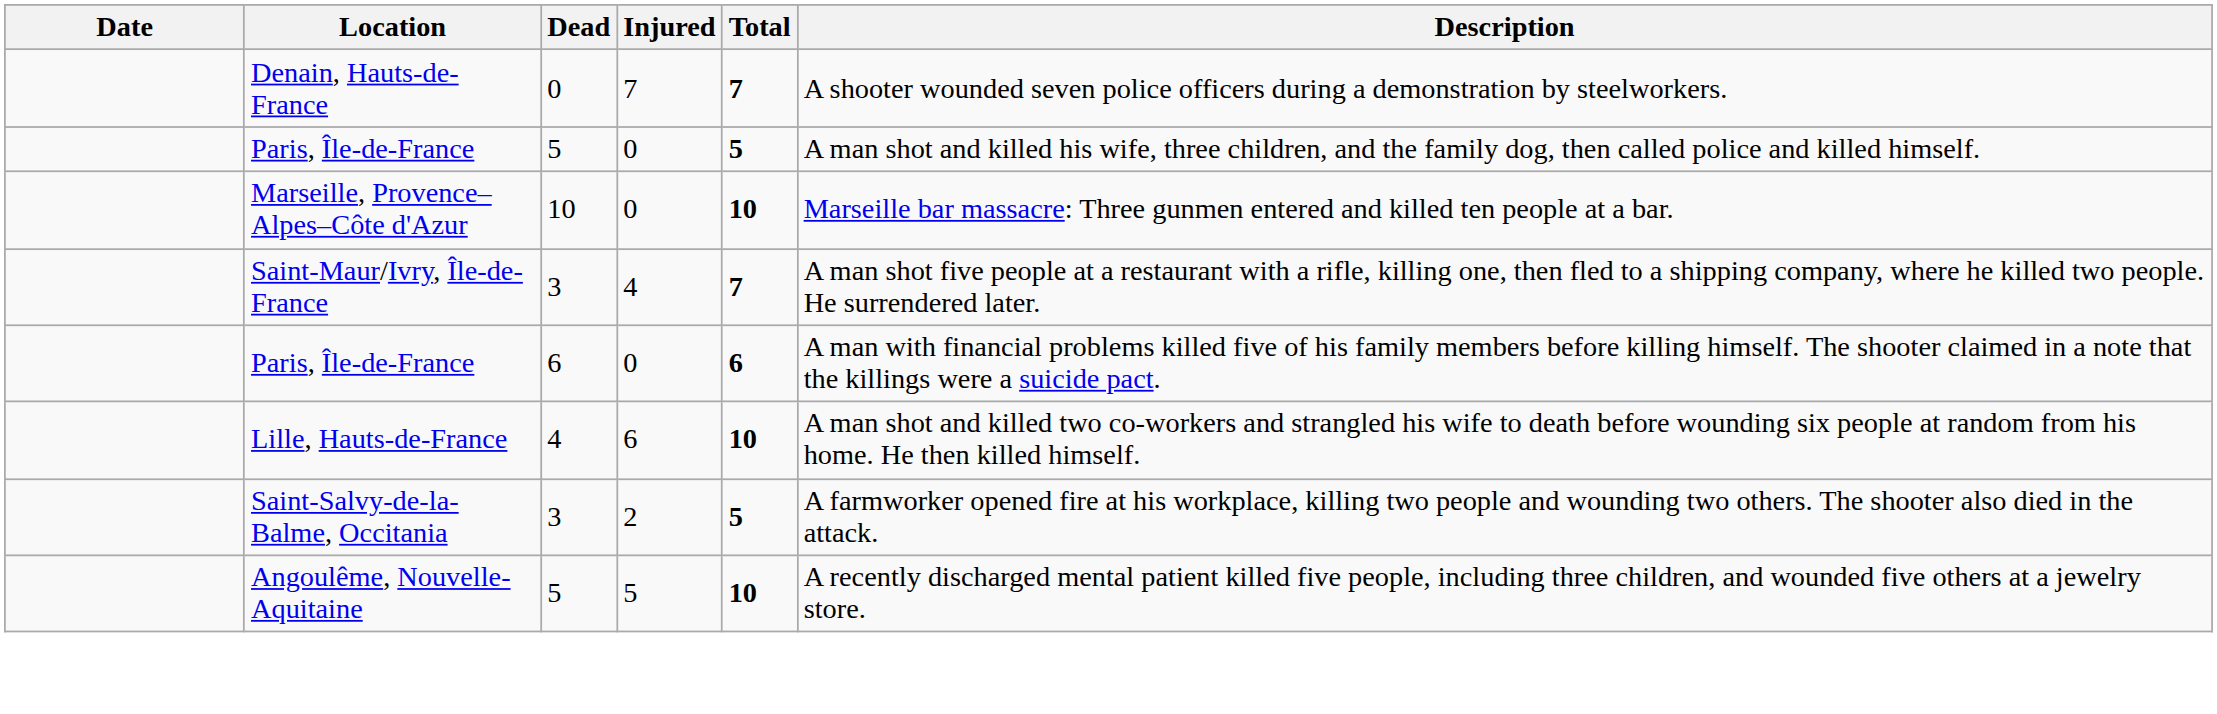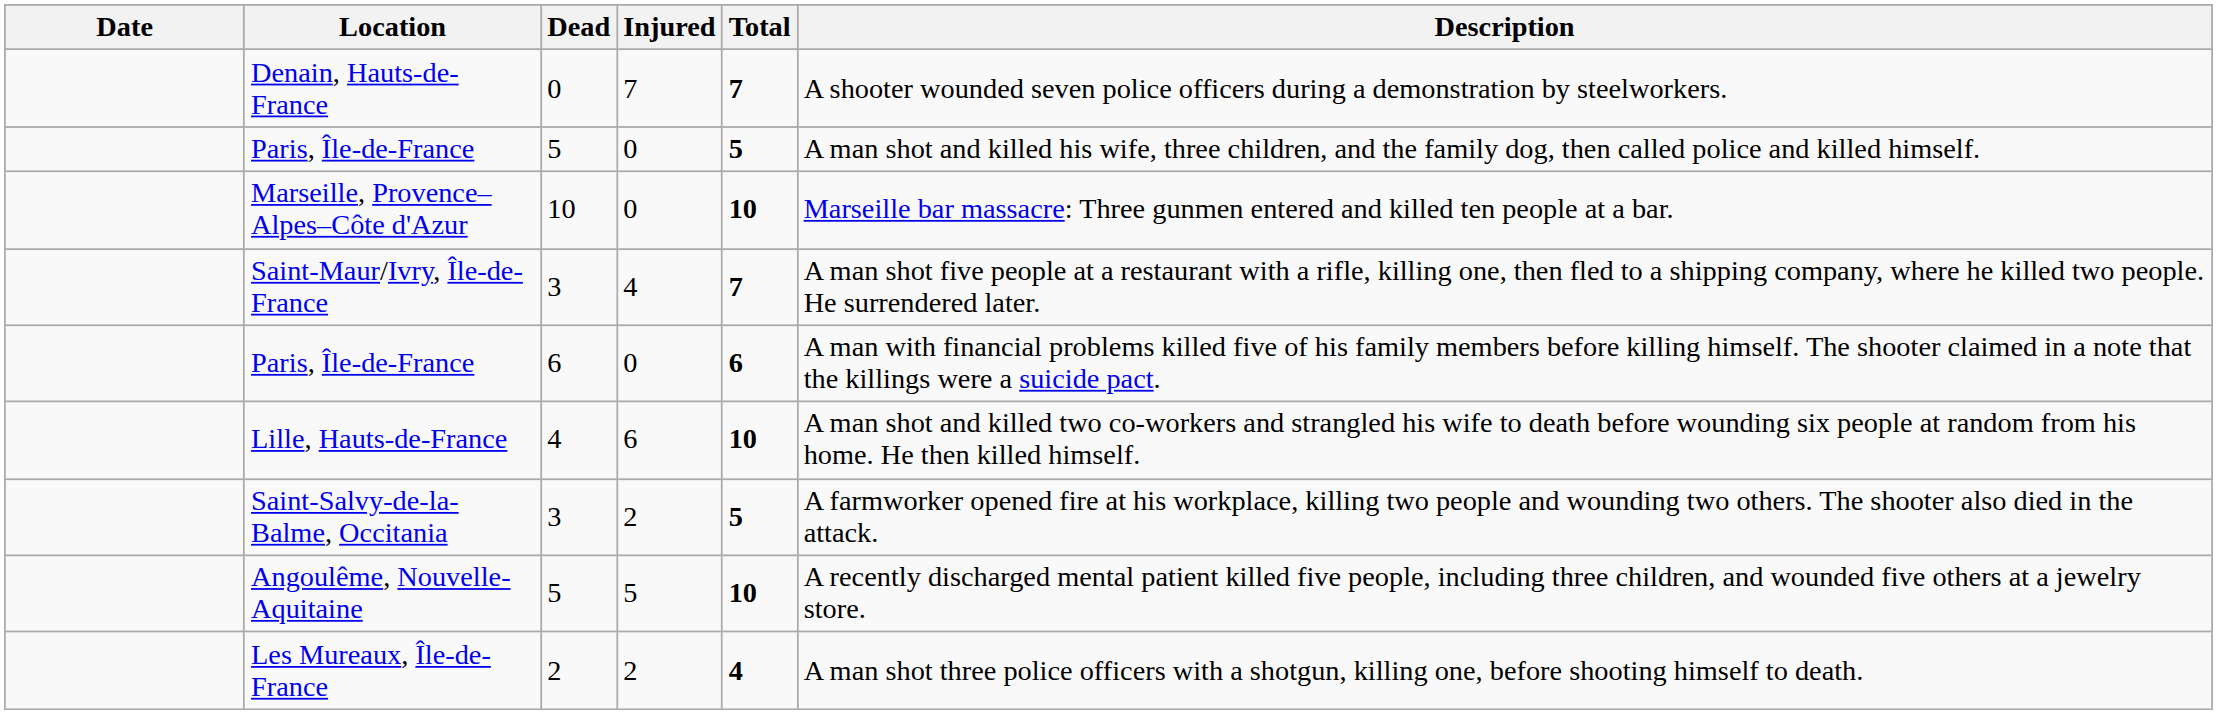+ row: Les Mureaux, Île-de-France | 2 | 2 | 4 | A man shot three police officers with a shotgun, killing one, before shooting himself to death.
